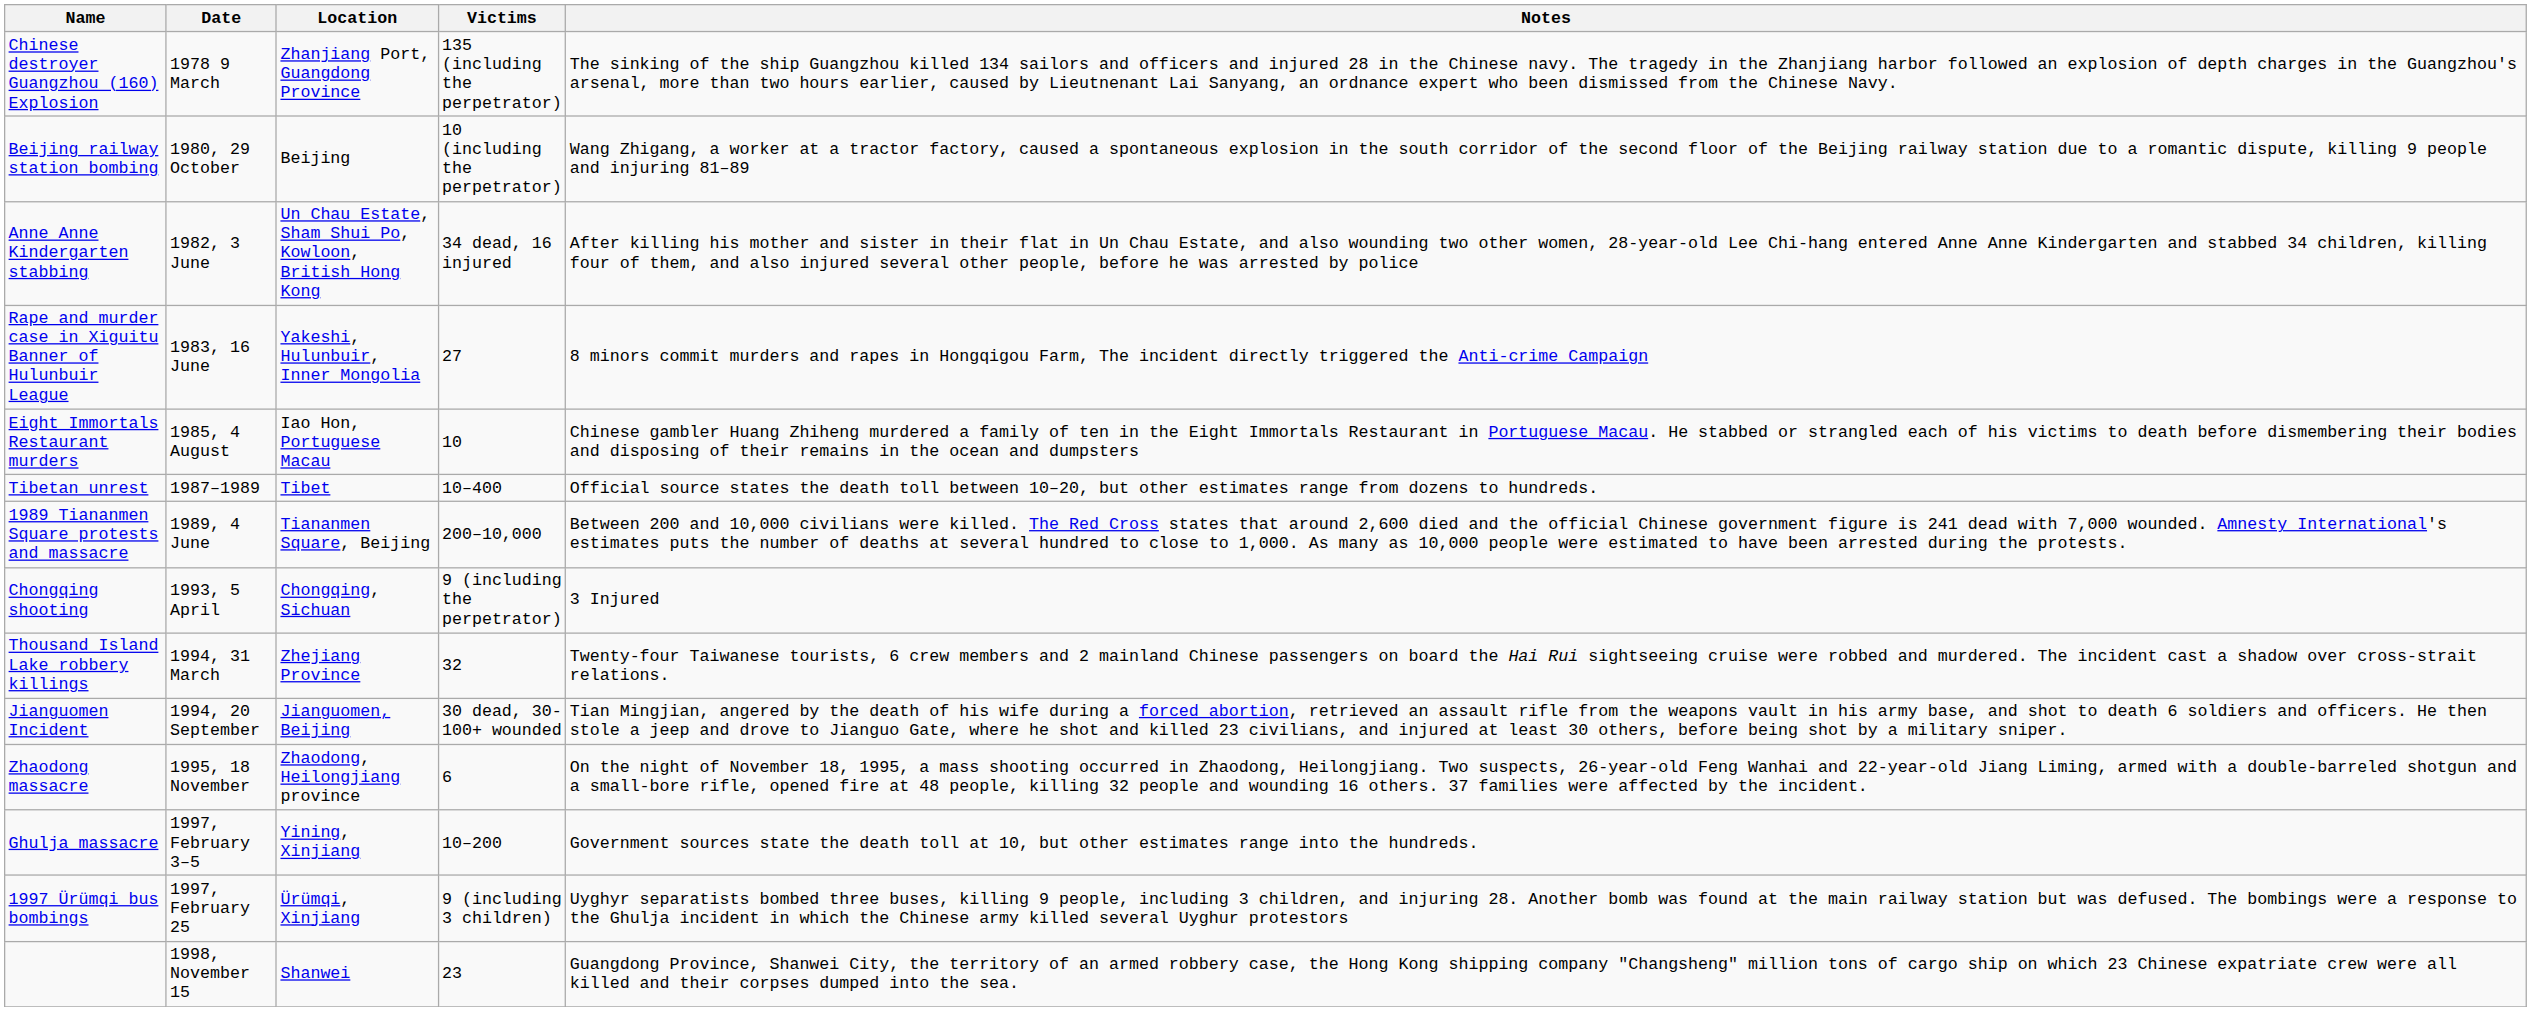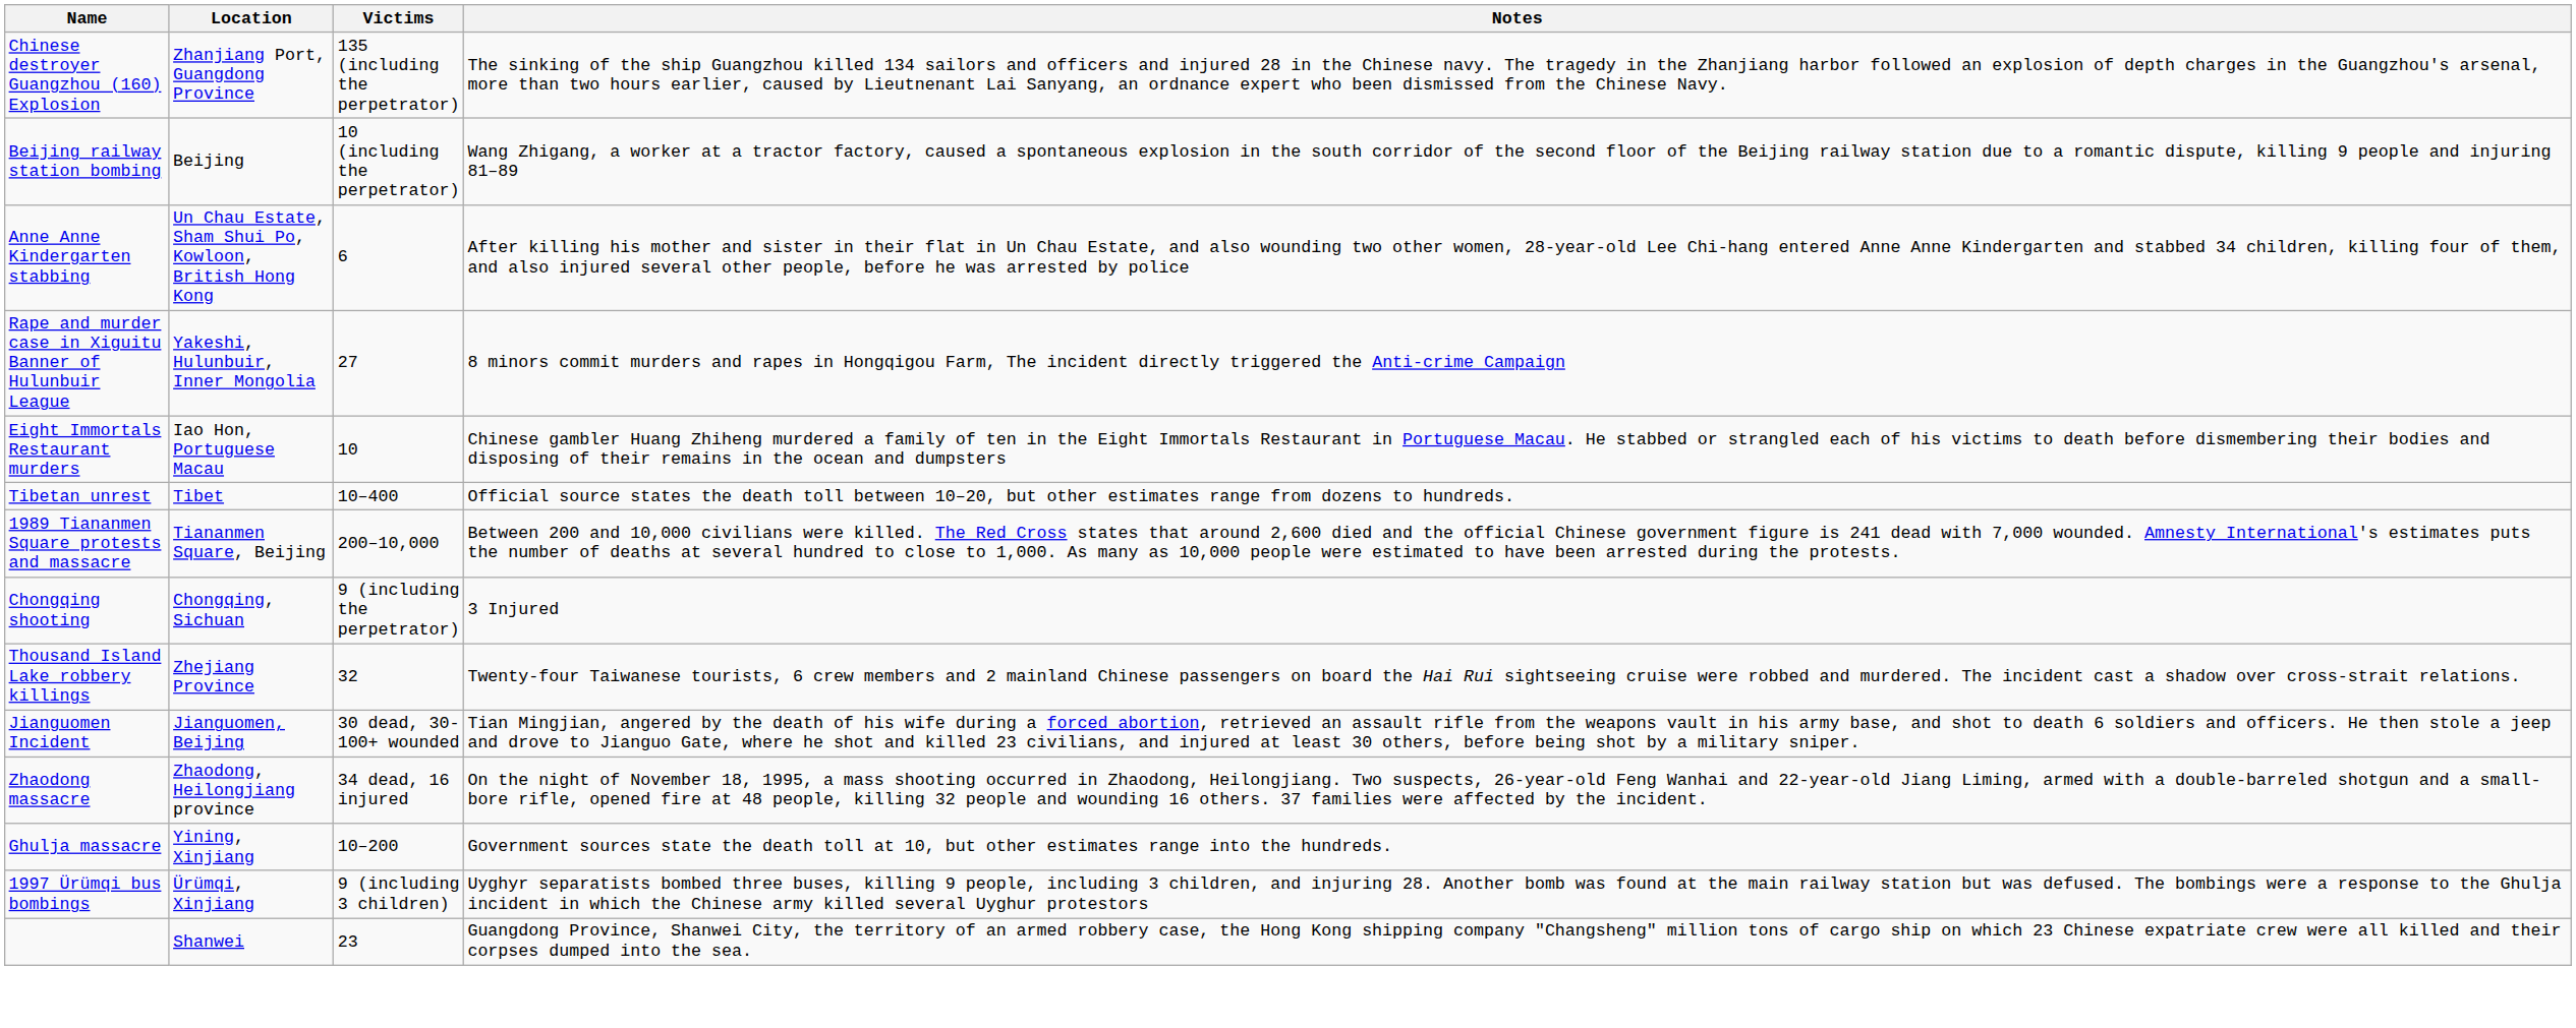- column: Date | 1978 9 March | 1980, 29 October | 1982, 3 June | 1983, 16 June | 1985, 4 August | 1987–1989 | 1989, 4 June | 1993, 5 April | 1994, 31 March | 1994, 20 September | 1995, 18 November | 1997, February 3–5 | 1997, February 25 | 1998, November 15
Anne Anne Kindergarten stabbing | Victims: 34 dead, 16 injured -> 6
Zhaodong massacre | Victims: 6 -> 34 dead, 16 injured
